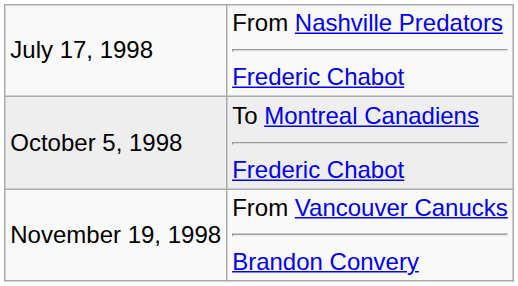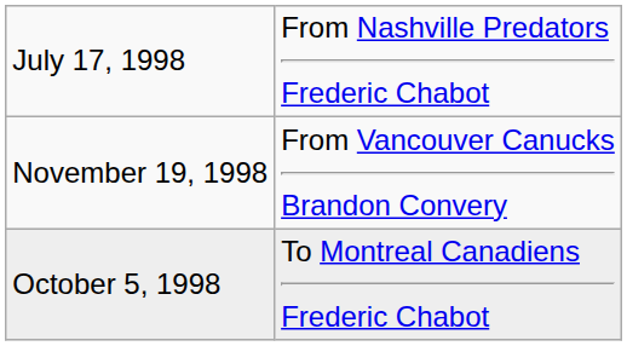rows swapped: October 5, 1998 <-> November 19, 1998
